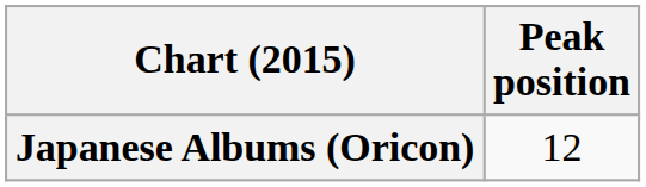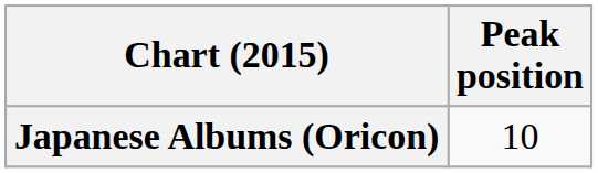Japanese Albums (Oricon) | Peak position: 12 -> 10
